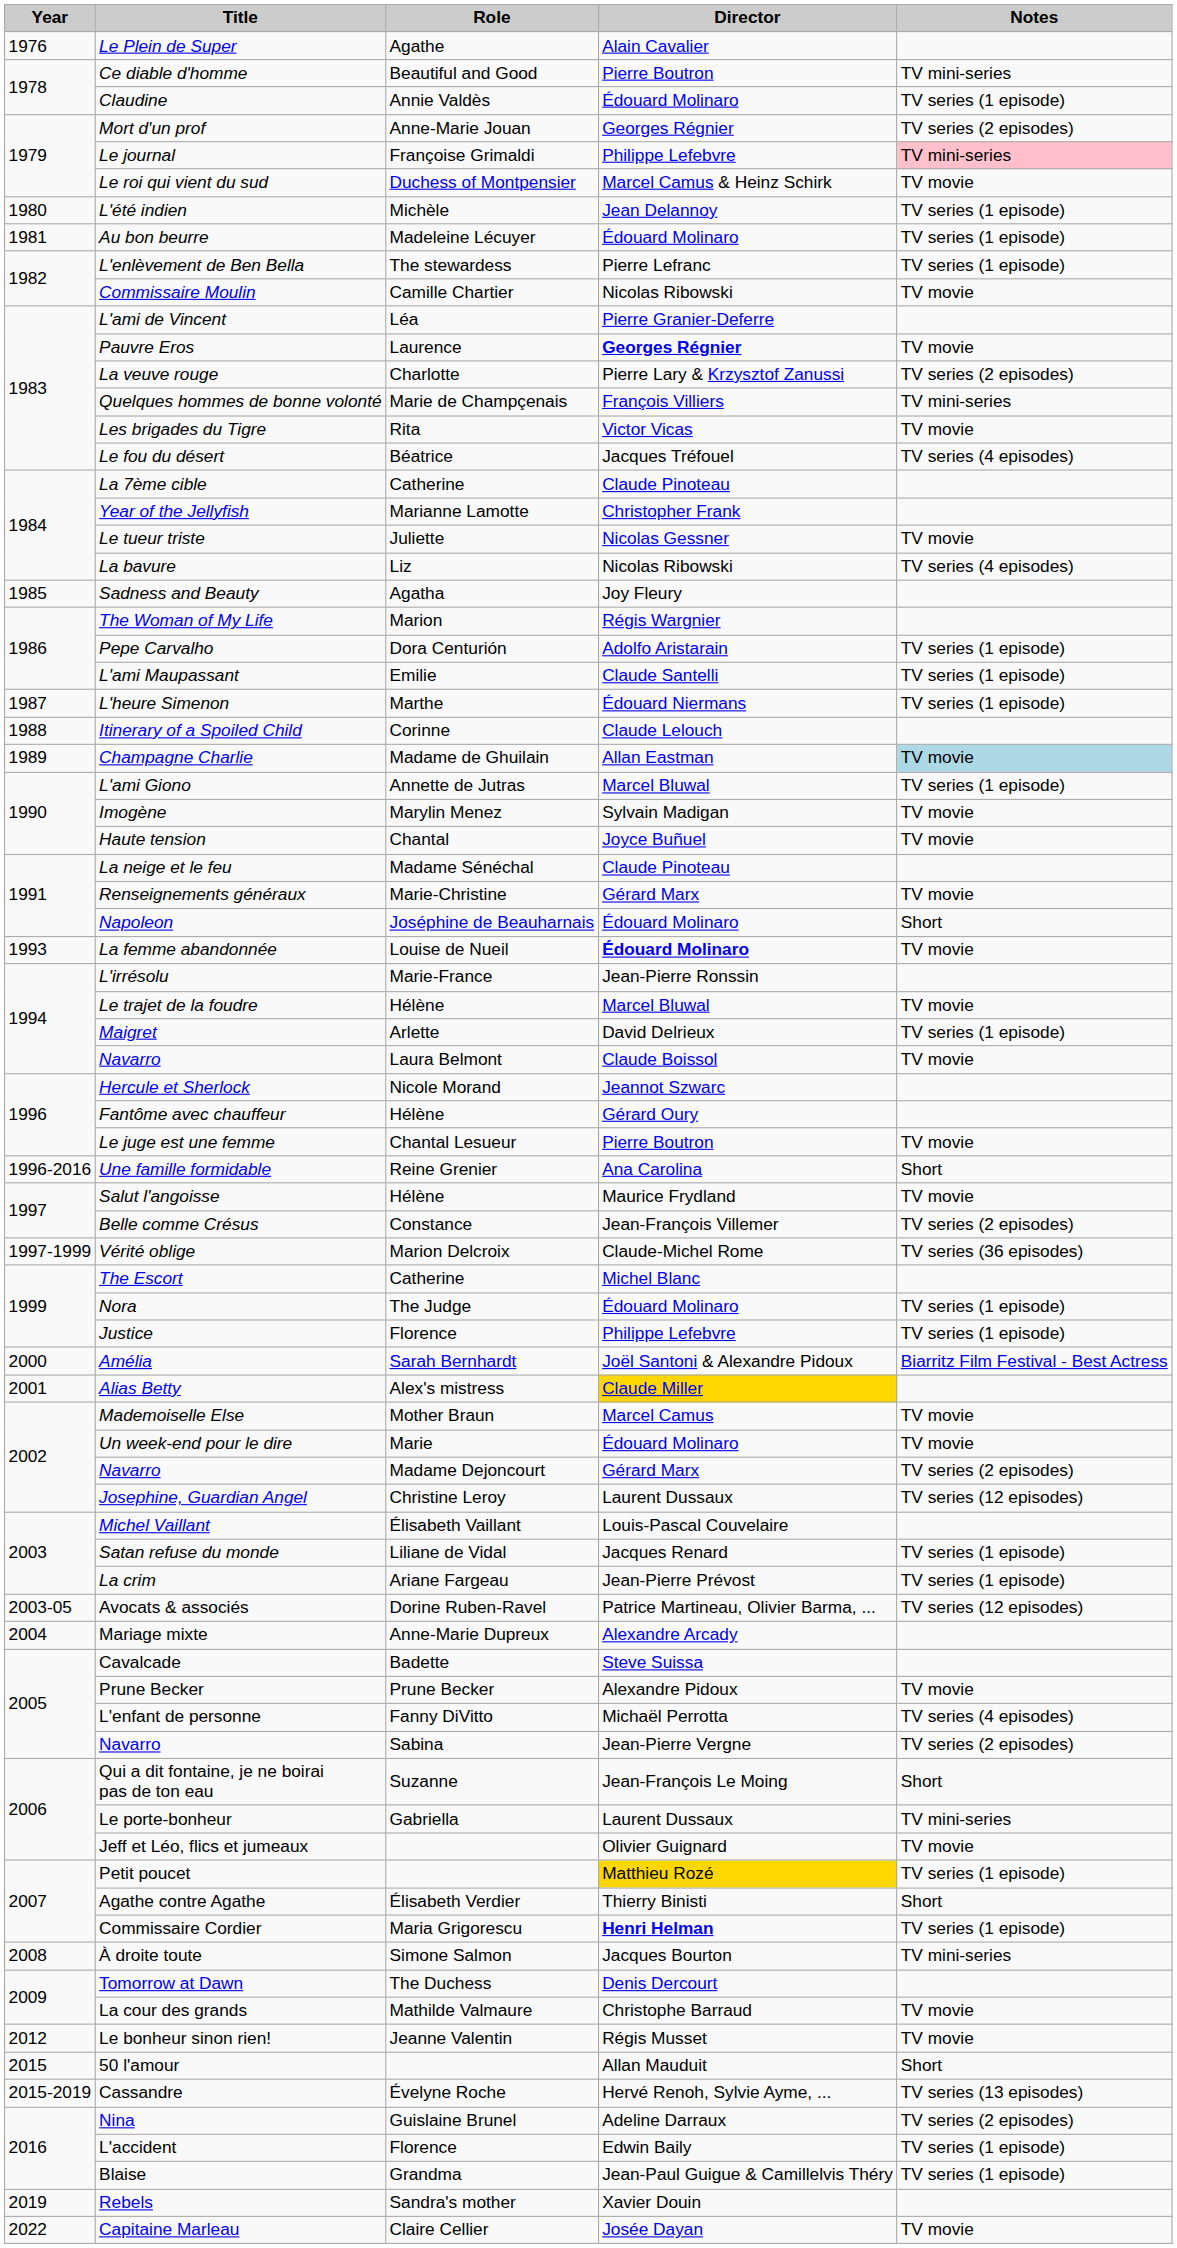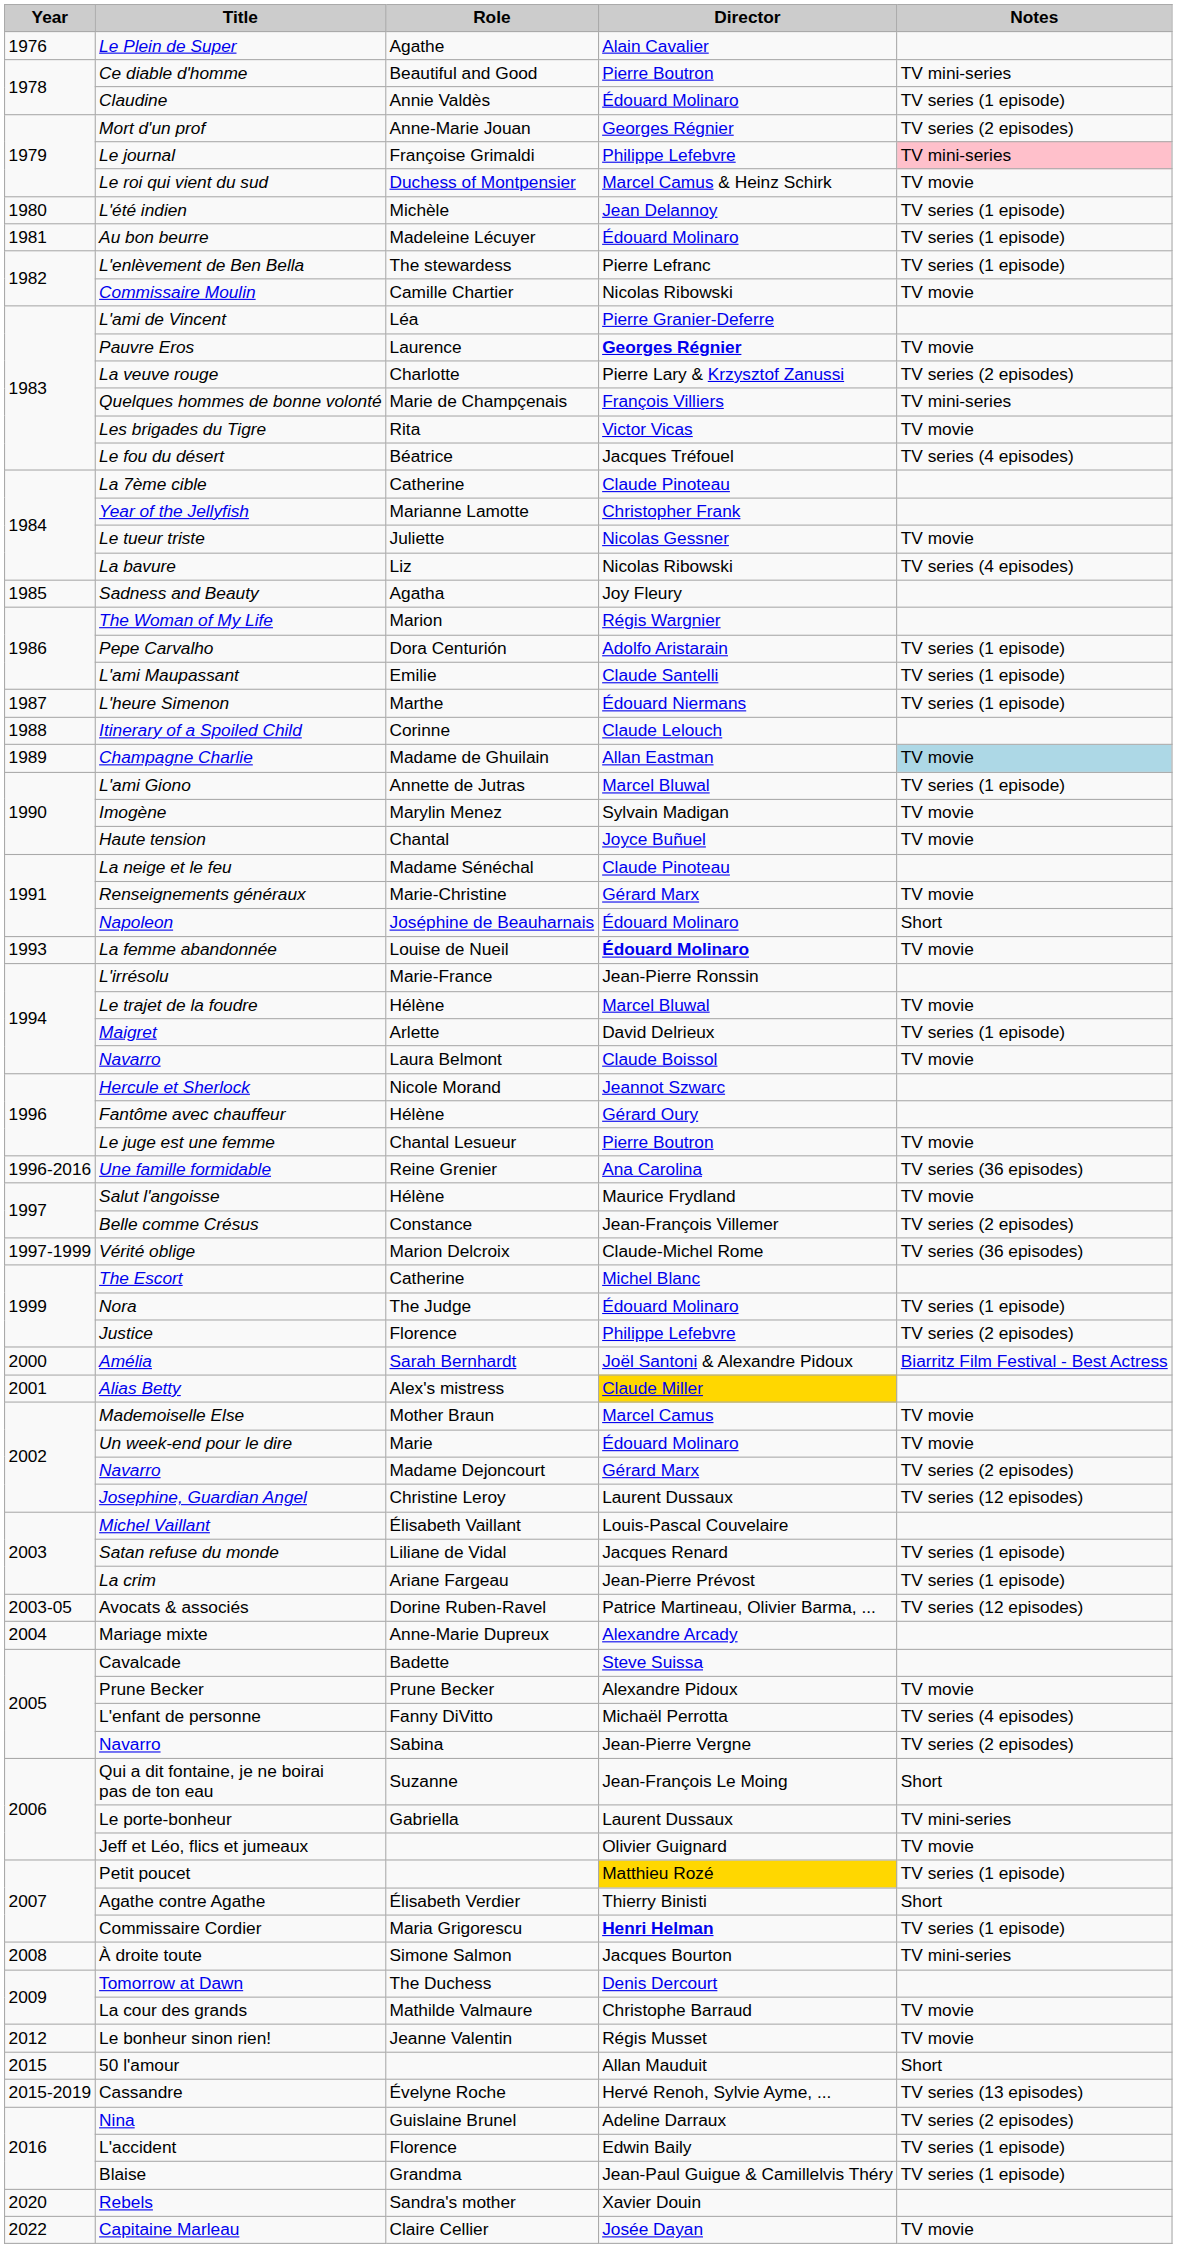Une famille formidable | Notes: Short -> TV series (36 episodes)
Justice | Notes: TV series (1 episode) -> TV series (2 episodes)
Rebels | Year: 2019 -> 2020
